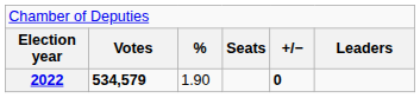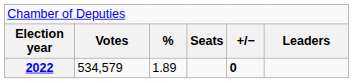2022 | column 2: bold -> normal
2022 | column 3: 1.90 -> 1.89
